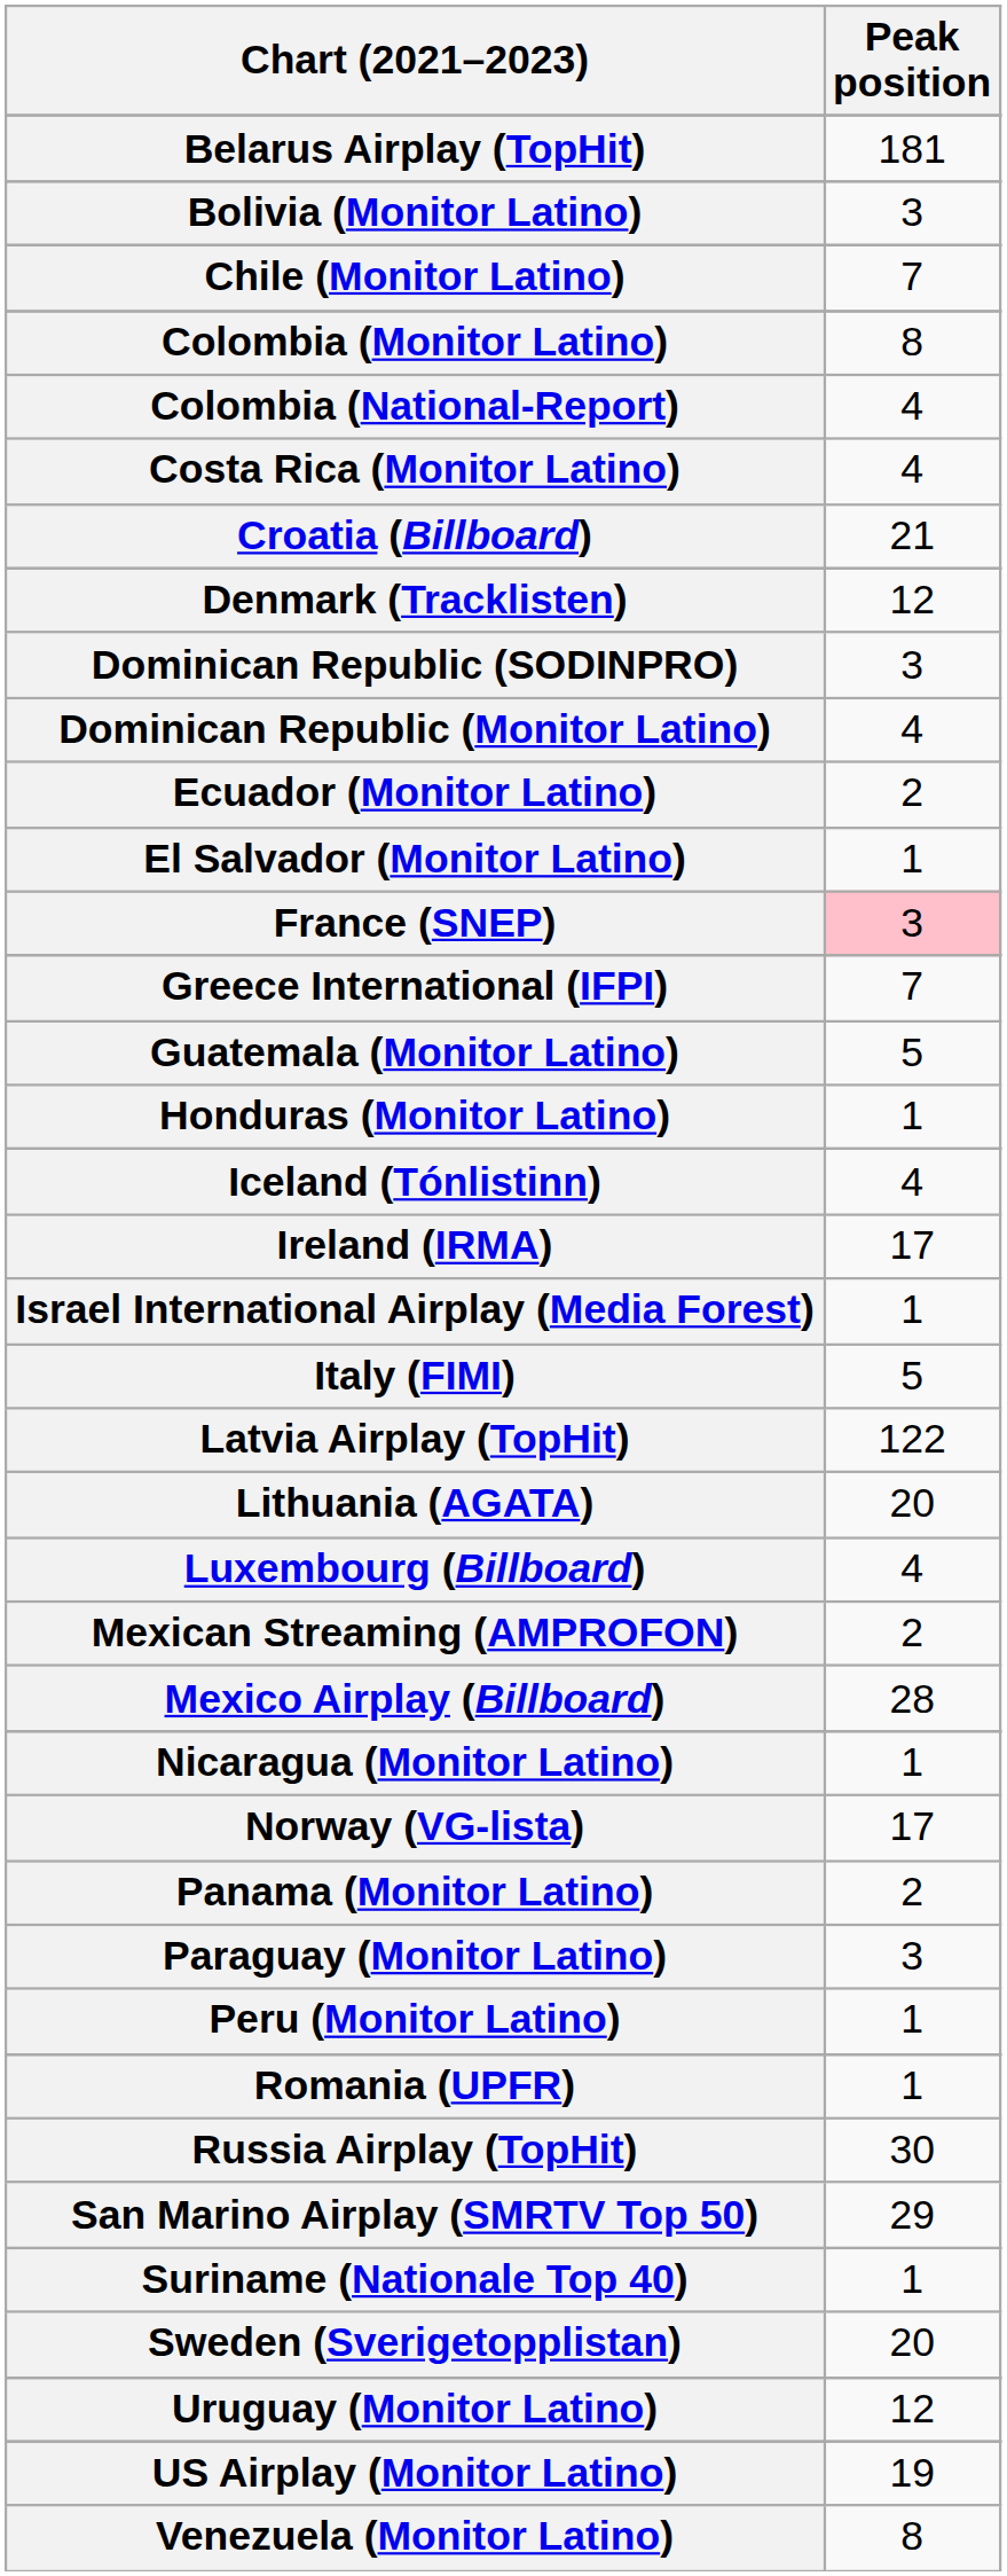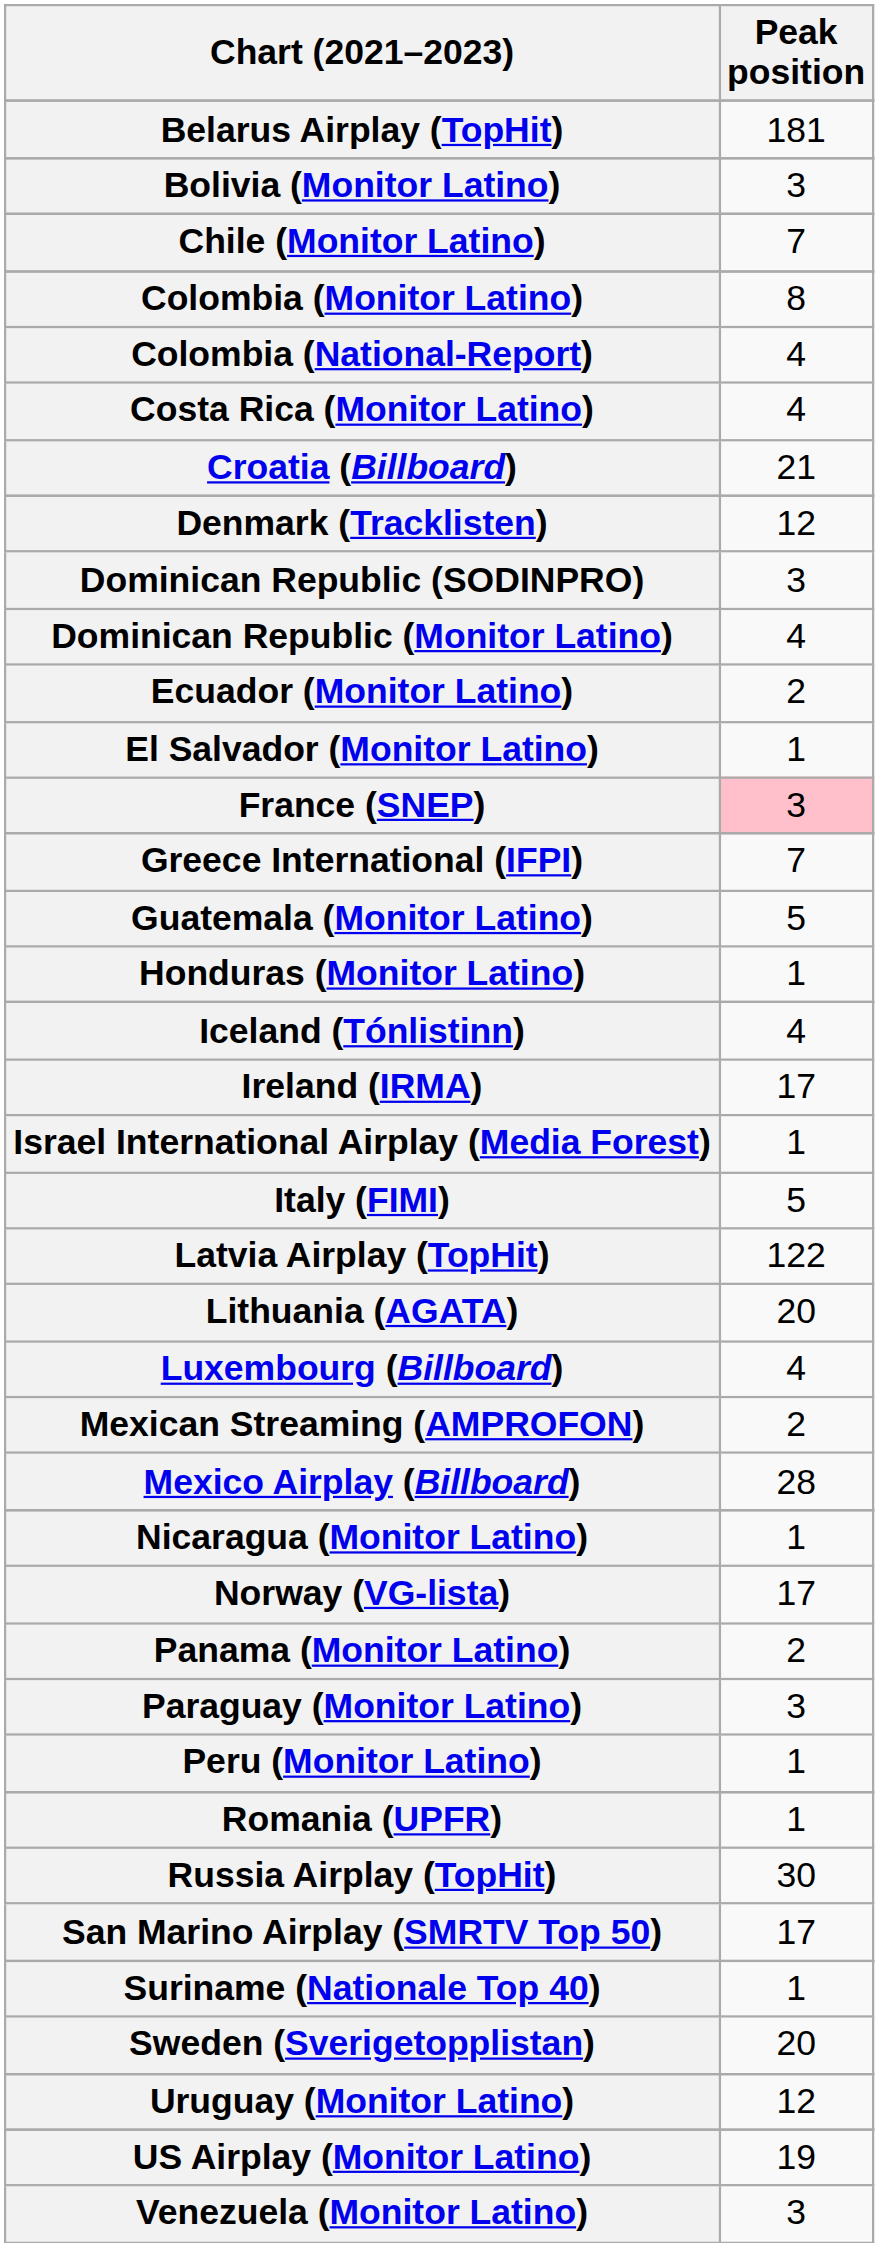San Marino Airplay (SMRTV Top 50) | Peak position: 29 -> 17
Venezuela (Monitor Latino) | Peak position: 8 -> 3
